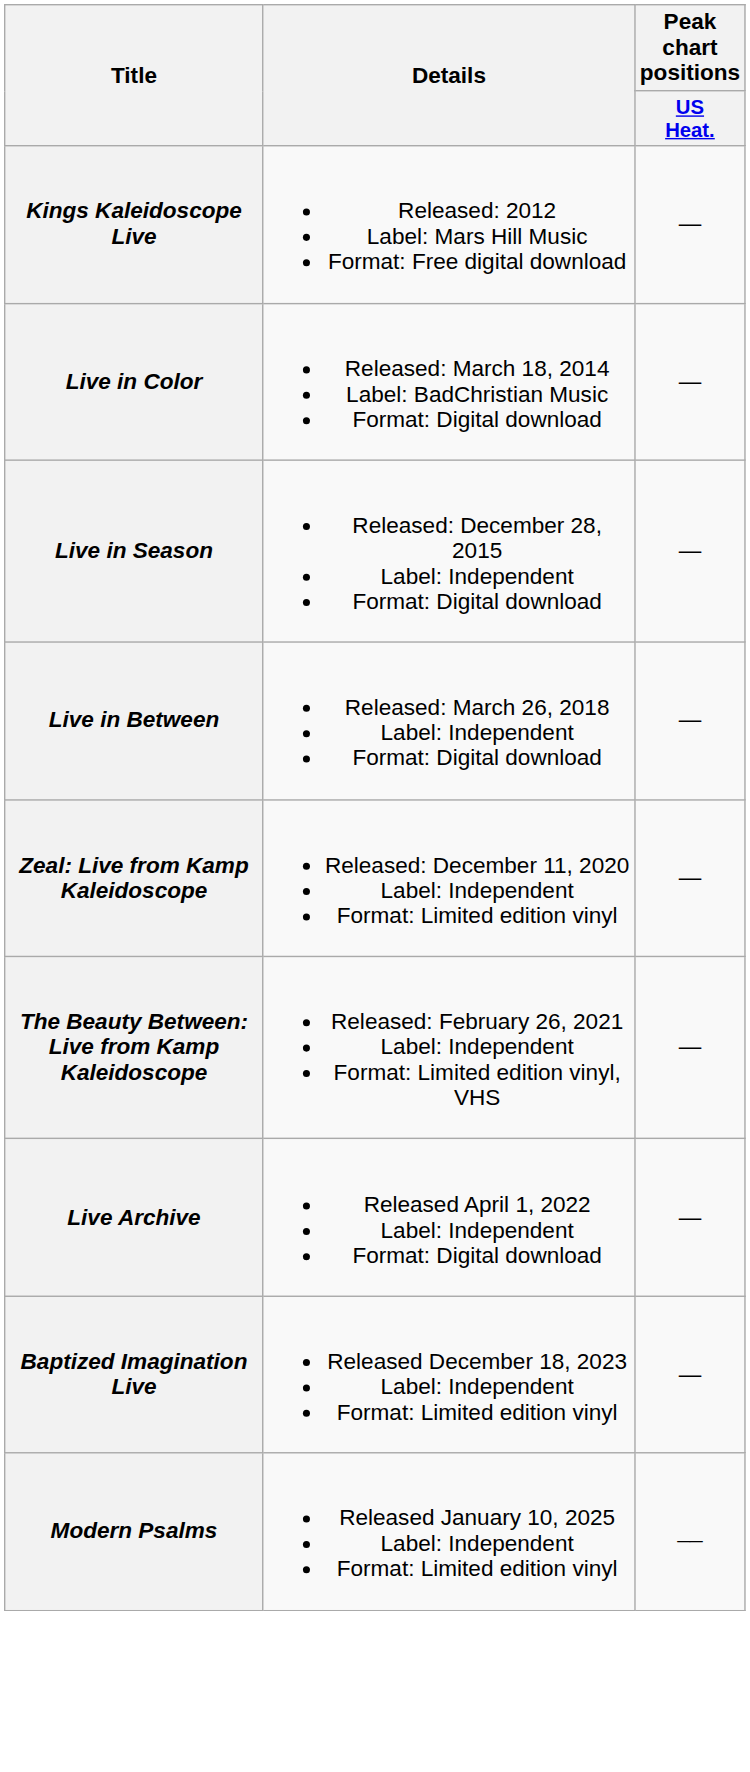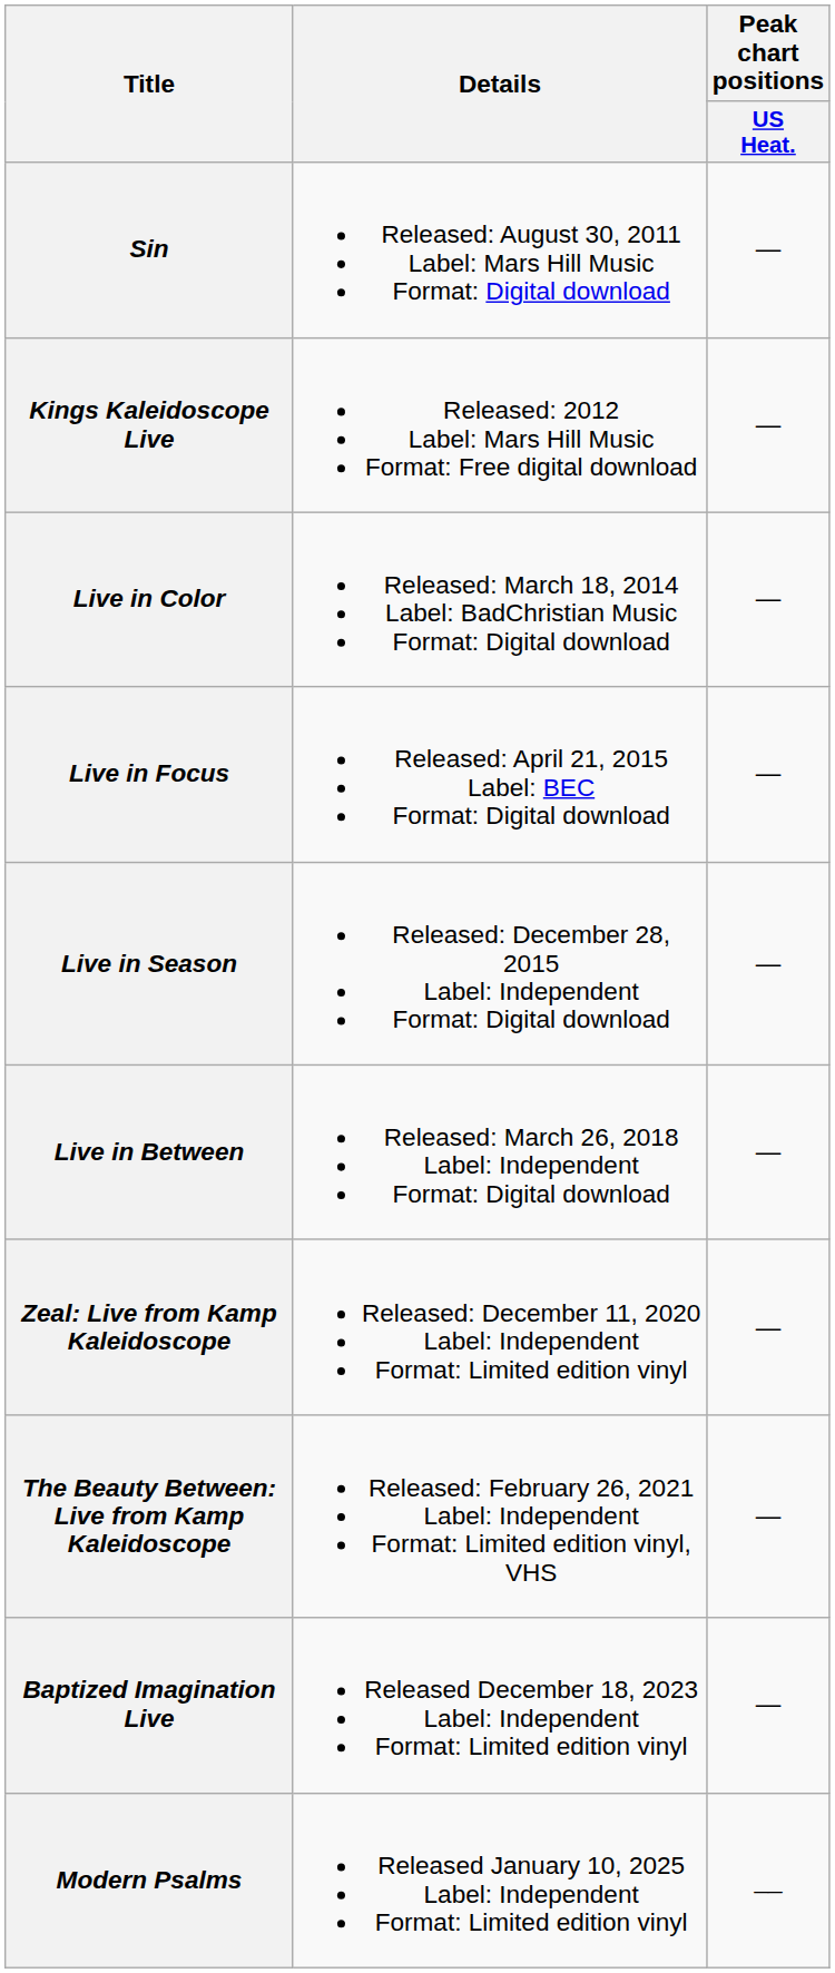+ row: Sin | Released: August 30, 2011 Label: Mars Hill Music Format: Digital download | —
+ row: Live in Focus | Released: April 21, 2015 Label: BEC Format: Digital download | —
- row: Live Archive | Released April 1, 2022 Label: Independent Format: Digital download | —
